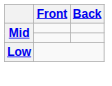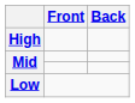+ row: High
